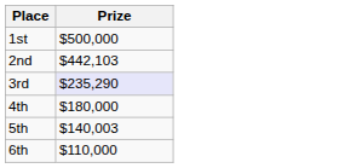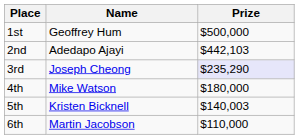+ column: Name | Geoffrey Hum | Adedapo Ajayi | Joseph Cheong | Mike Watson | Kristen Bicknell | Martin Jacobson
